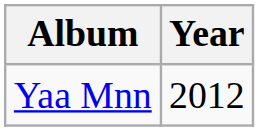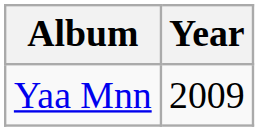Yaa Mnn | Year: 2012 -> 2009
